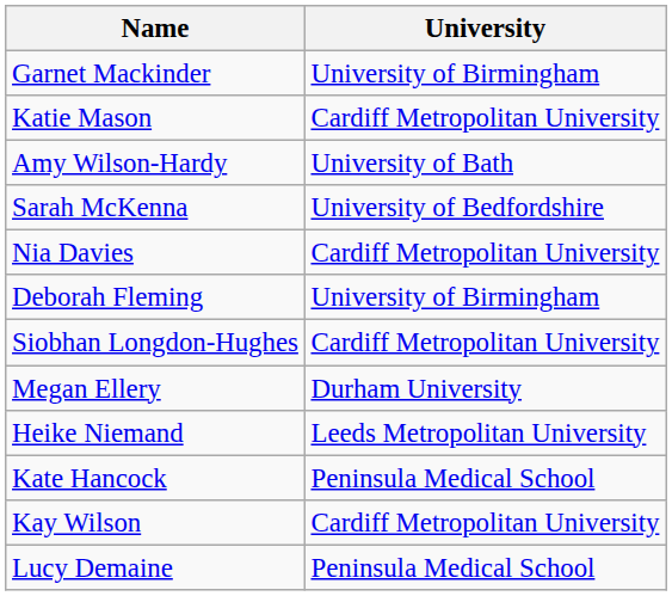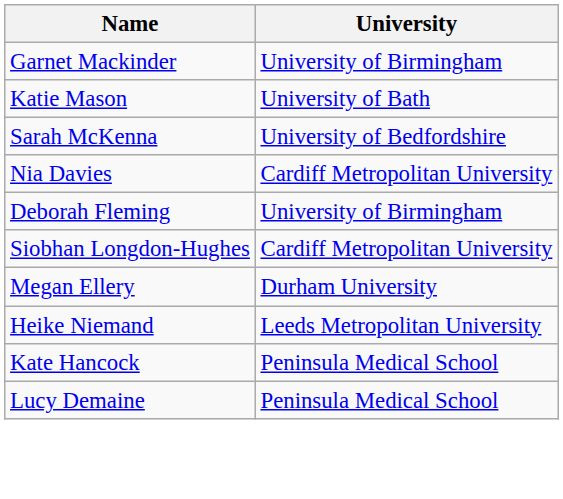Katie Mason | University: Cardiff Metropolitan University -> University of Bath
- row: Amy Wilson-Hardy | University of Bath
- row: Kay Wilson | Cardiff Metropolitan University
